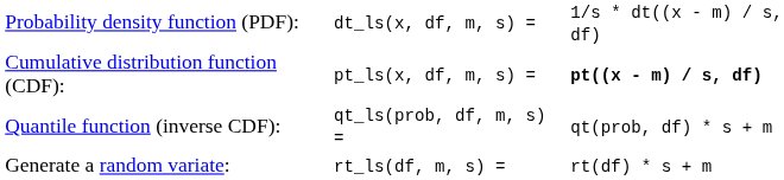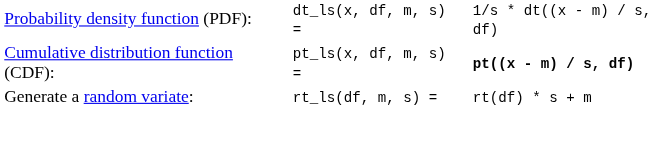- row: Quantile function (inverse CDF): | qt_ls(prob, df, m, s) = | qt(prob, df) * s + m
